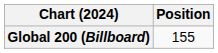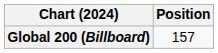Global 200 (Billboard) | Position: 155 -> 157
